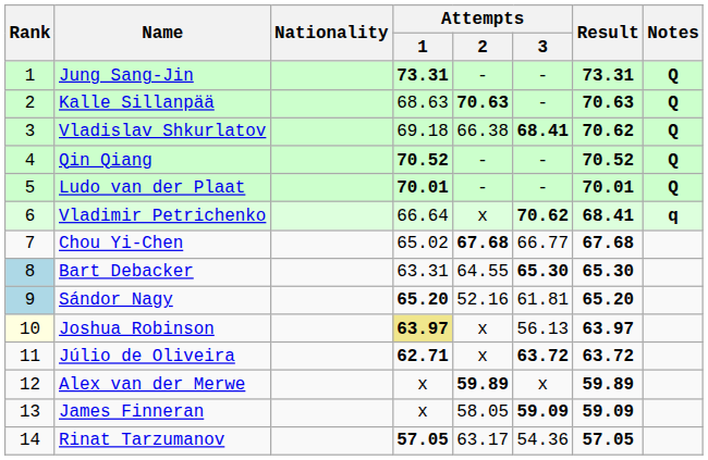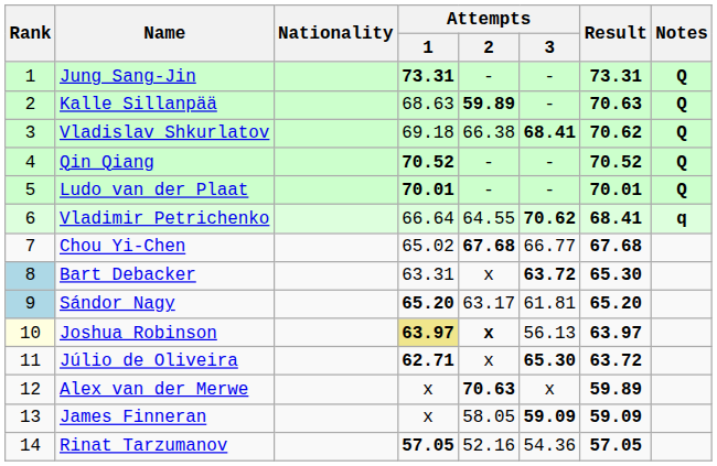Kalle Sillanpää | Attempts / 2: 70.63 -> 59.89
Vladimir Petrichenko | Attempts / 2: x -> 64.55
Bart Debacker | Attempts / 2: 64.55 -> x
Bart Debacker | Attempts / 3: 65.30 -> 63.72
Sándor Nagy | Attempts / 2: 52.16 -> 63.17
Joshua Robinson | Attempts / 2: normal -> bold
Júlio de Oliveira | Attempts / 3: 63.72 -> 65.30
Alex van der Merwe | Attempts / 2: 59.89 -> 70.63
Rinat Tarzumanov | Attempts / 2: 63.17 -> 52.16
